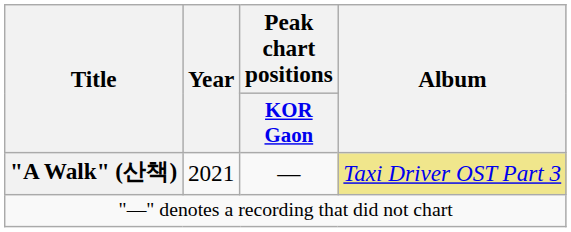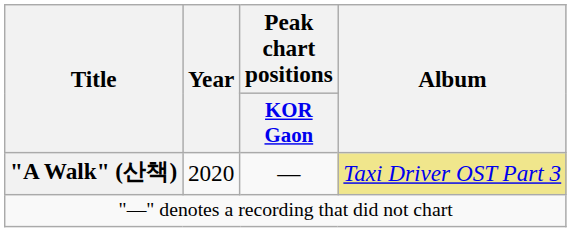"A Walk" (산책) | Year: 2021 -> 2020
